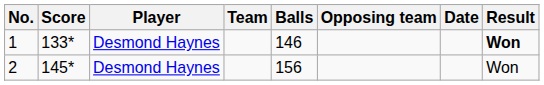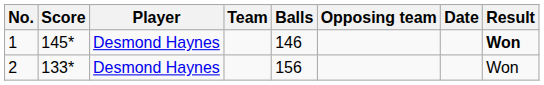1 | Score: 133* -> 145*
2 | Score: 145* -> 133*
